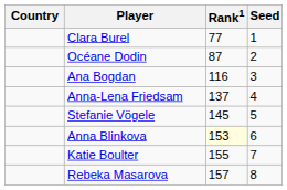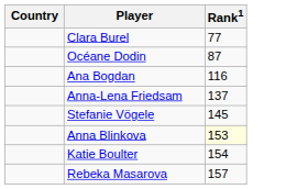- column: Seed | 1 | 2 | 3 | 4 | 5 | 6 | 7 | 8
Katie Boulter | Rank1: 155 -> 154
